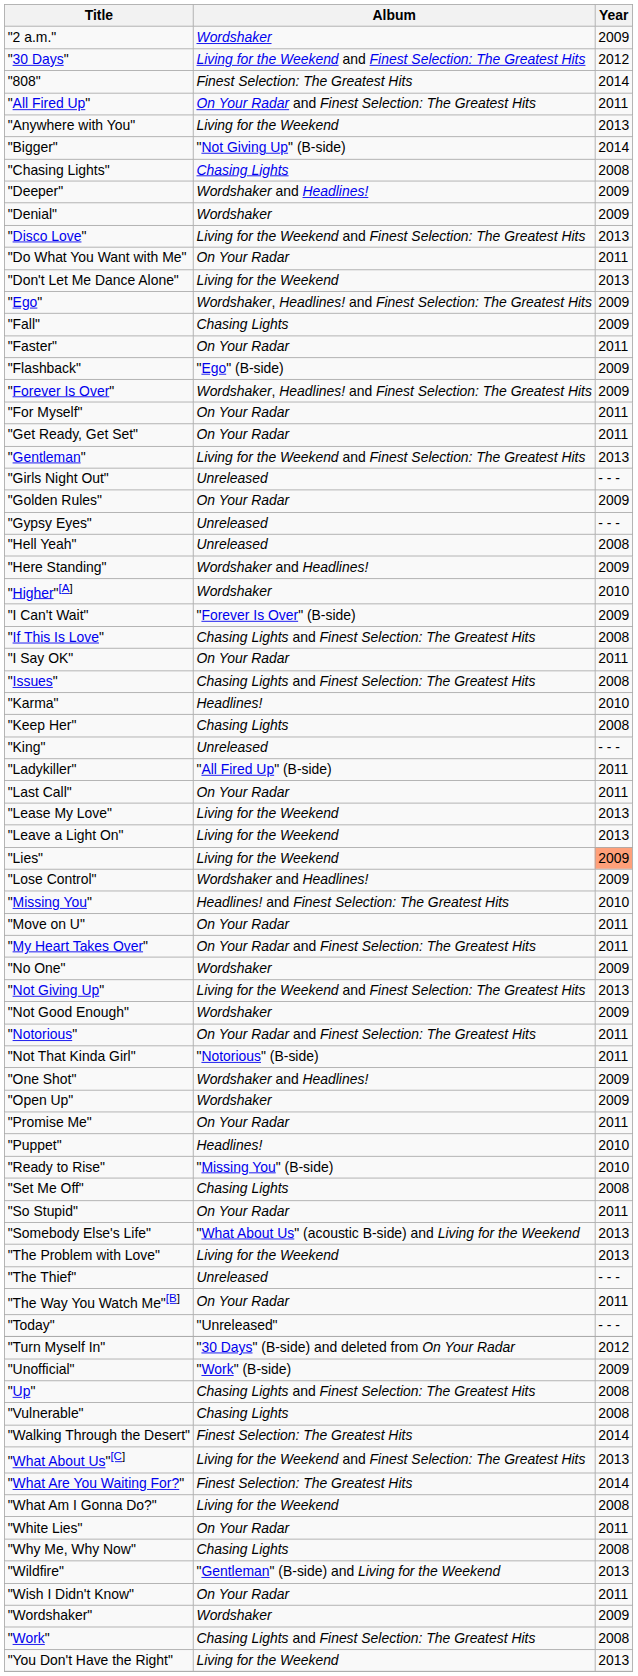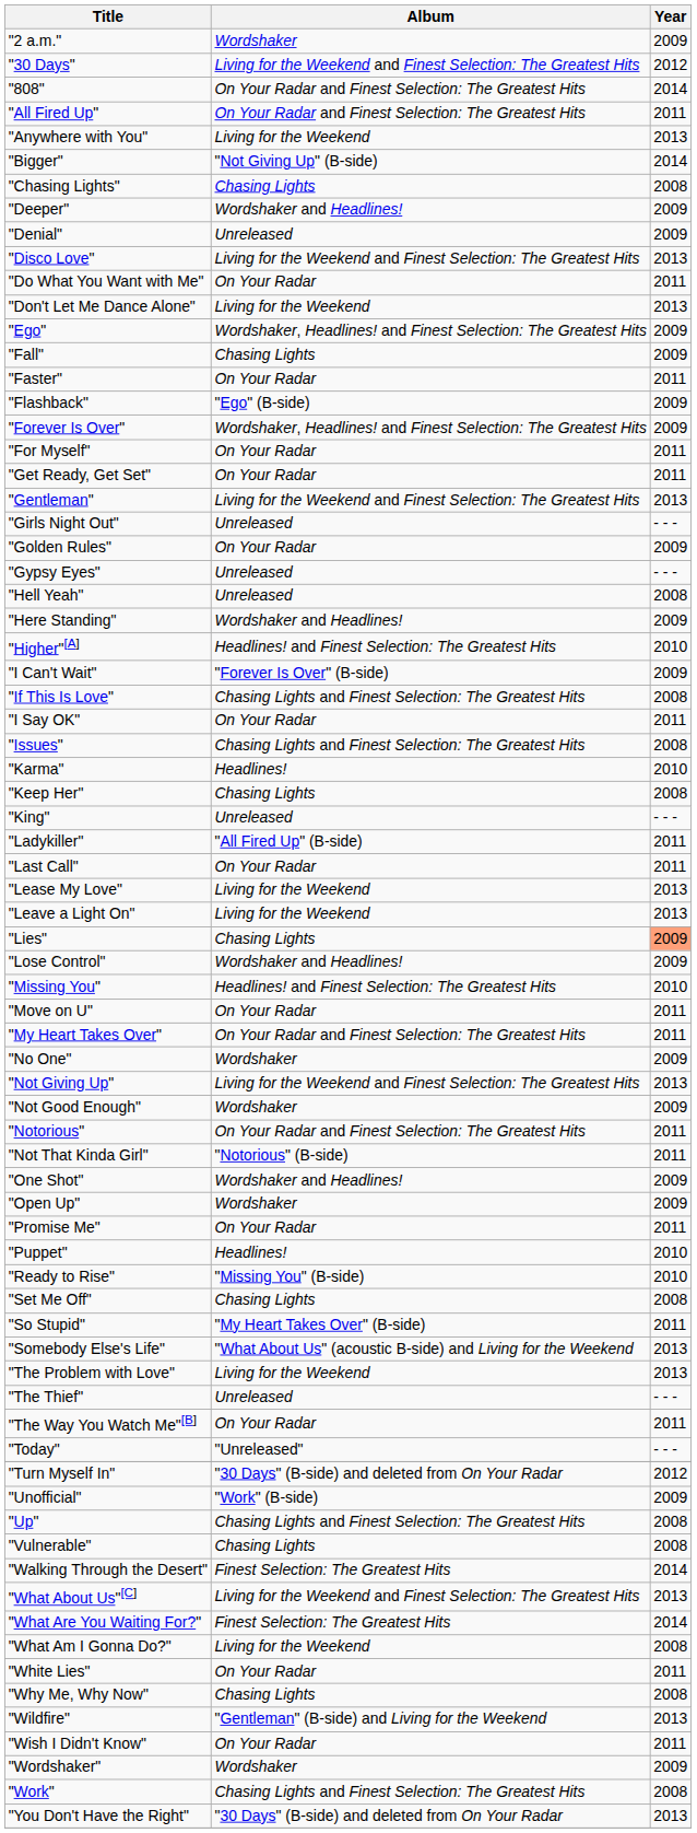"808" | Album: Finest Selection: The Greatest Hits -> On Your Radar and Finest Selection: The Greatest Hits
"Denial" | Album: Wordshaker -> Unreleased
"Higher"[A] | Album: Wordshaker -> Headlines! and Finest Selection: The Greatest Hits
"Lies" | Album: Living for the Weekend -> Chasing Lights
"So Stupid" | Album: On Your Radar -> "My Heart Takes Over" (B-side)
"You Don't Have the Right" | Album: Living for the Weekend -> "30 Days" (B-side) and deleted from On Your Radar
